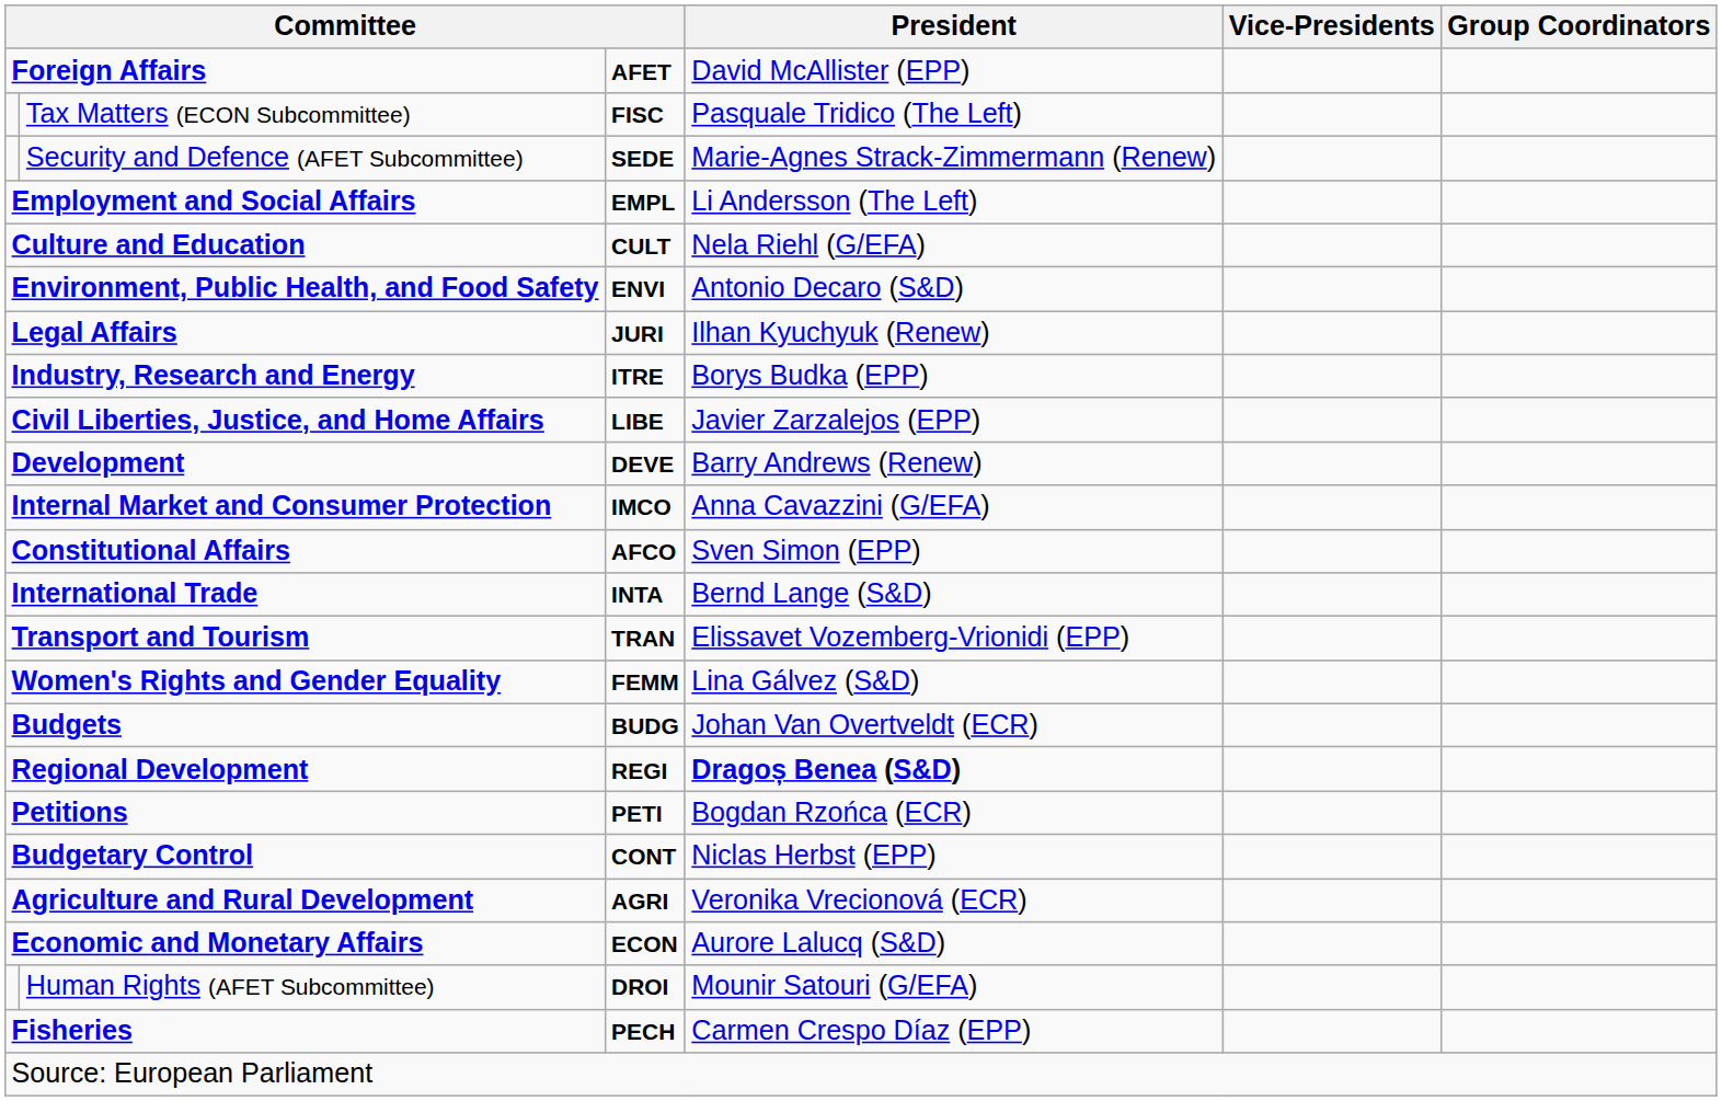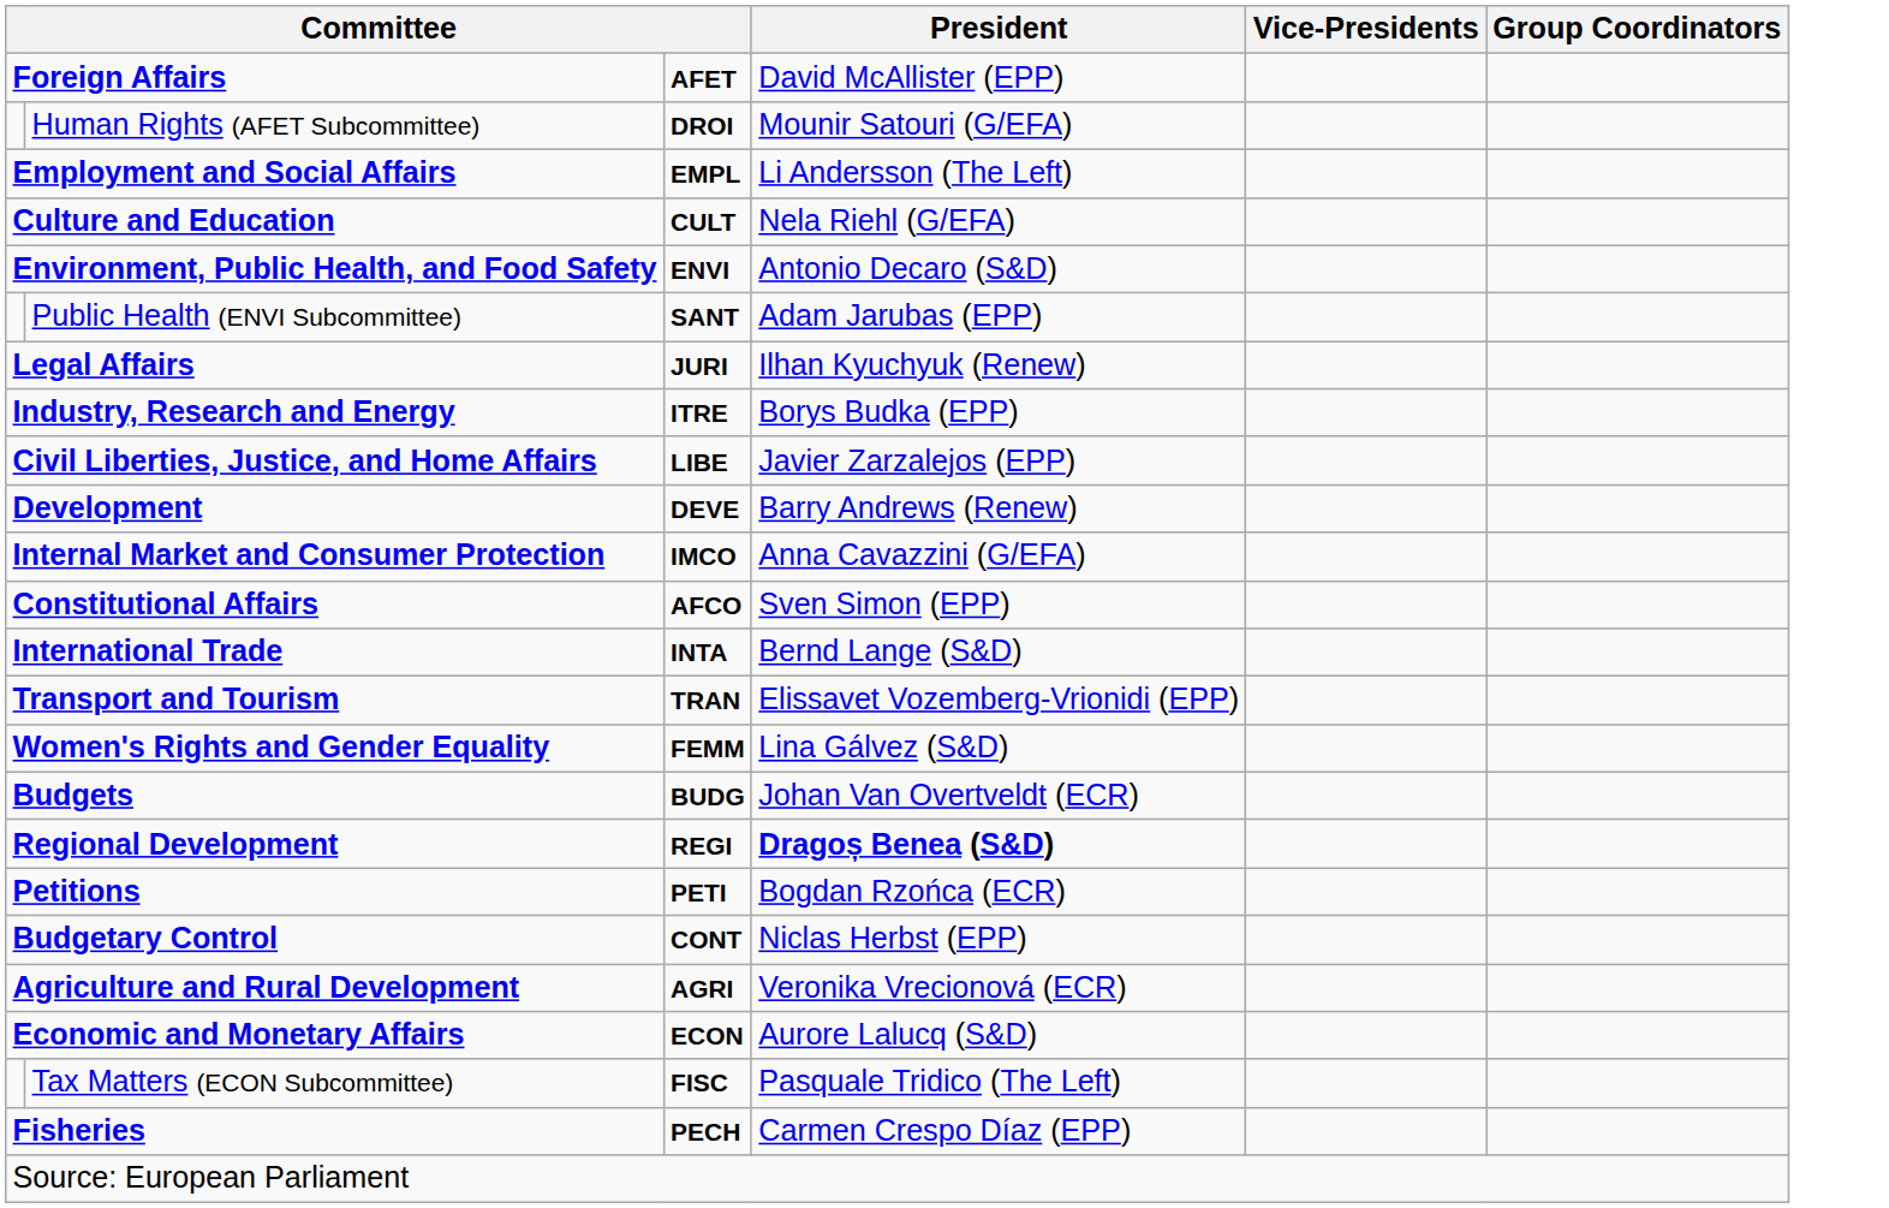rows swapped: Human Rights (AFET Subcommittee) <-> Tax Matters (ECON Subcommittee)
- row: Security and Defence (AFET Subcommittee) | SEDE | Marie-Agnes Strack-Zimmermann (Renew)
+ row: Public Health (ENVI Subcommittee) | SANT | Adam Jarubas (EPP)
